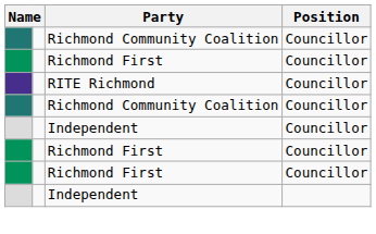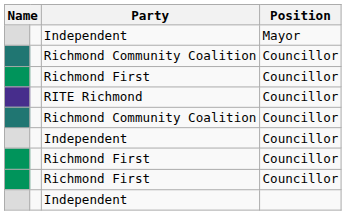+ row: Independent | Mayor
